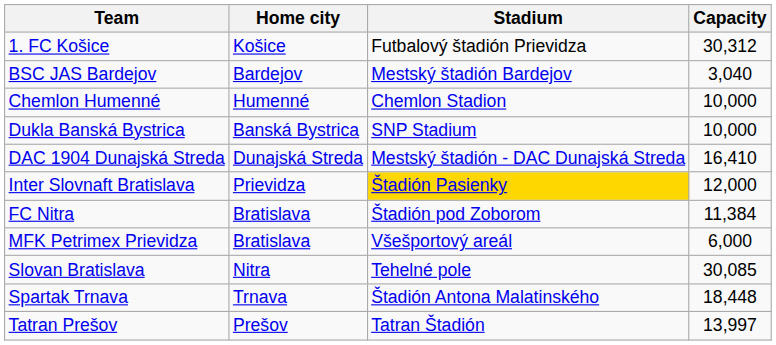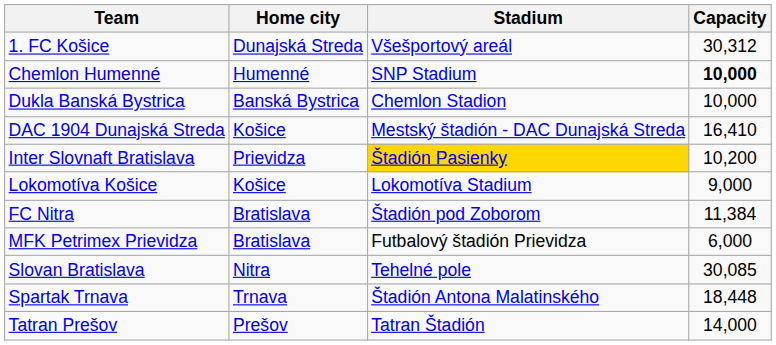1. FC Košice | Home city: Košice -> Dunajská Streda
1. FC Košice | Stadium: Futbalový štadión Prievidza -> Všešportový areál
- row: BSC JAS Bardejov | Bardejov | Mestský štadión Bardejov | 3,040
Chemlon Humenné | Stadium: Chemlon Stadion -> SNP Stadium
Chemlon Humenné | Capacity: normal -> bold
Dukla Banská Bystrica | Stadium: SNP Stadium -> Chemlon Stadion
DAC 1904 Dunajská Streda | Home city: Dunajská Streda -> Košice
Inter Slovnaft Bratislava | Capacity: 12,000 -> 10,200
+ row: Lokomotíva Košice | Košice | Lokomotíva Stadium | 9,000
MFK Petrimex Prievidza | Stadium: Všešportový areál -> Futbalový štadión Prievidza
Tatran Prešov | Capacity: 13,997 -> 14,000
